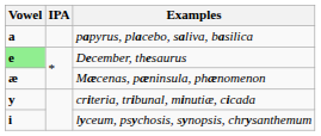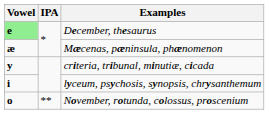- row: a | papyrus, placebo, saliva, basilica
+ row: o | ** | November, rotunda, colossus, proscenium
